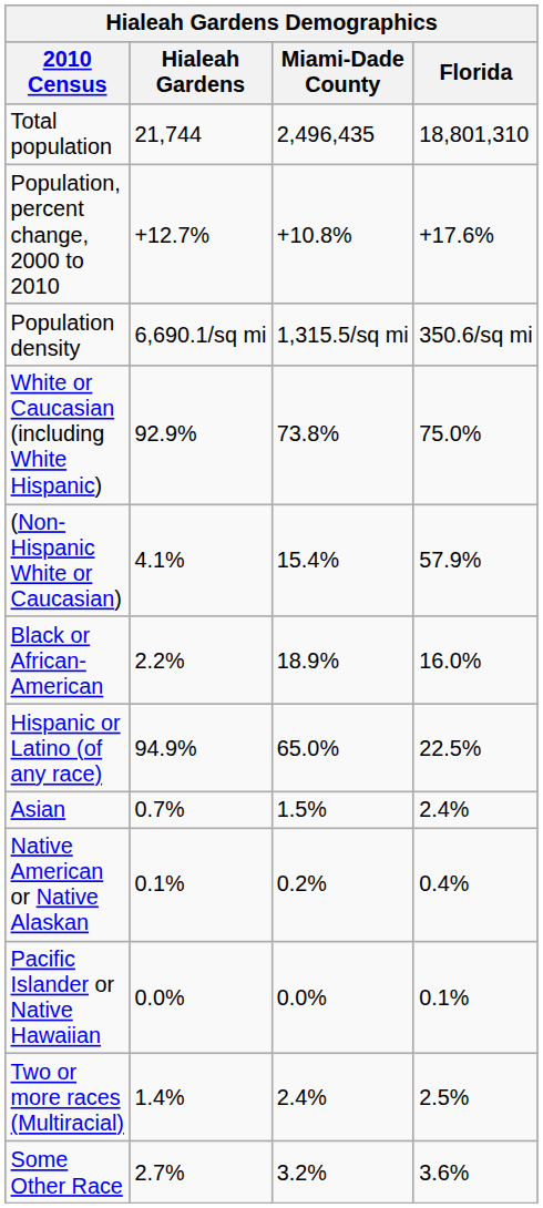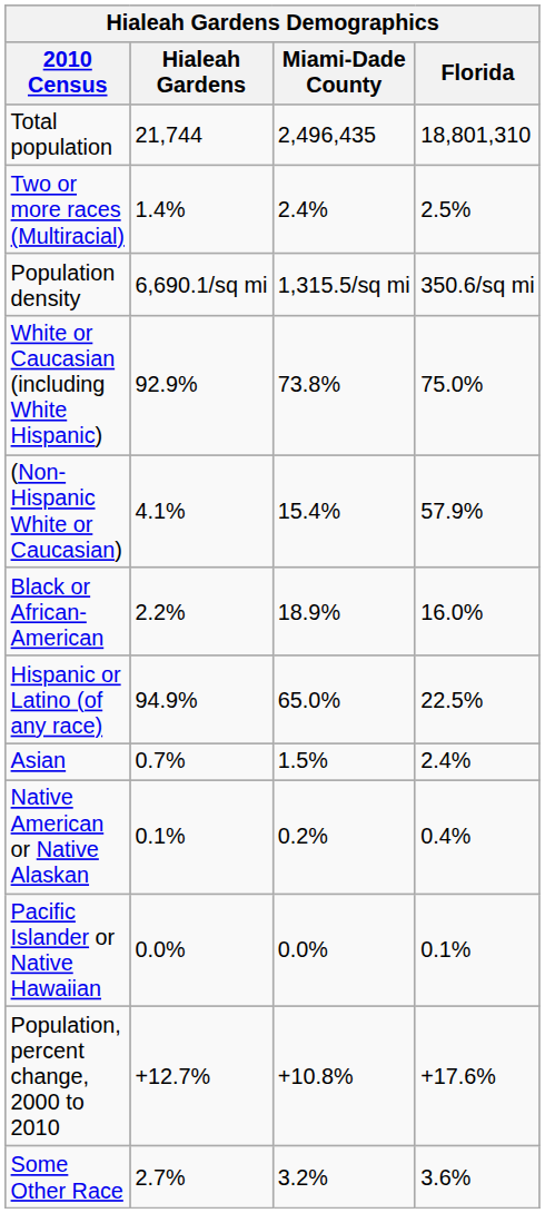rows swapped: Population, percent change, 2000 to 2010 <-> Two or more races (Multiracial)
